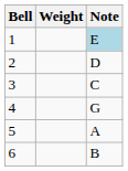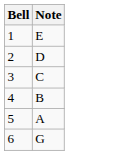- column: Weight
1 | Note: lightblue background -> no background
4 | Note: G -> B
6 | Note: B -> G
